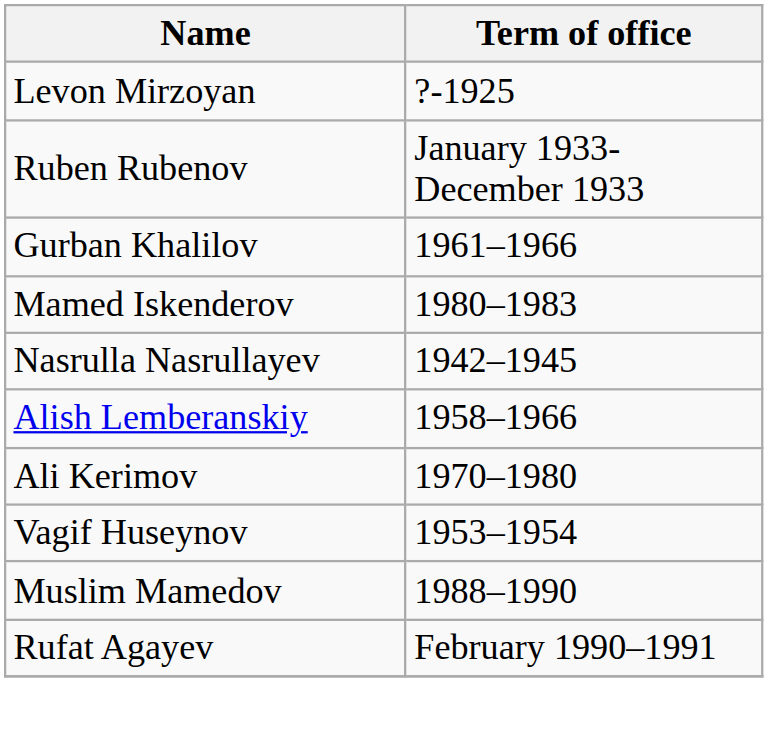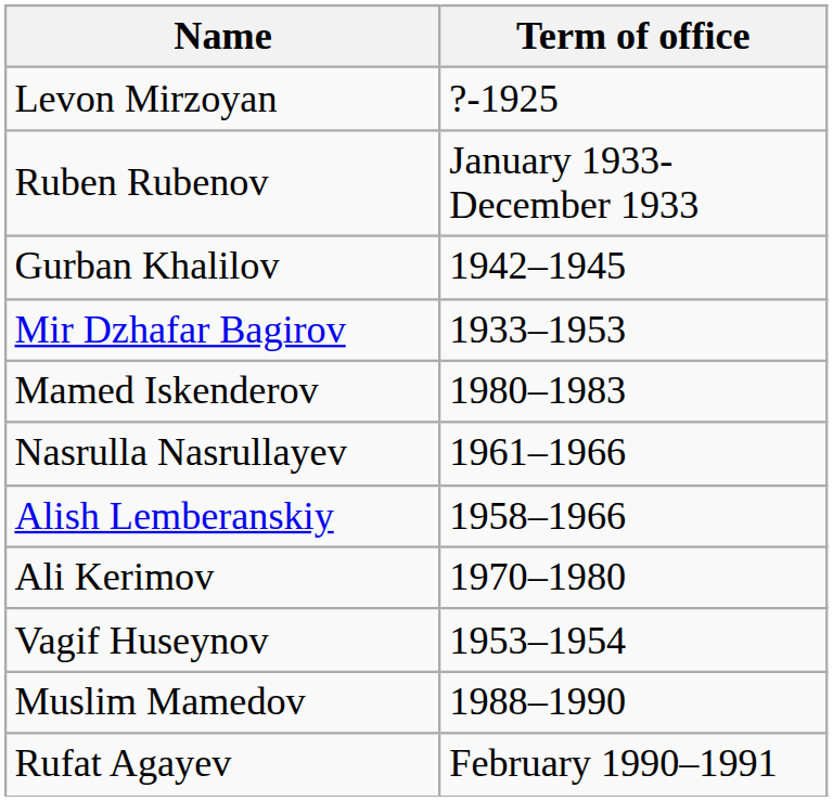Gurban Khalilov | Term of office: 1961–1966 -> 1942–1945
+ row: Mir Dzhafar Bagirov | 1933–1953
Nasrulla Nasrullayev | Term of office: 1942–1945 -> 1961–1966
